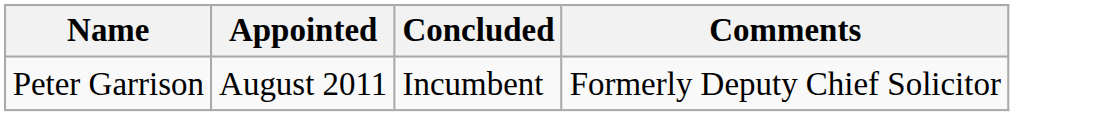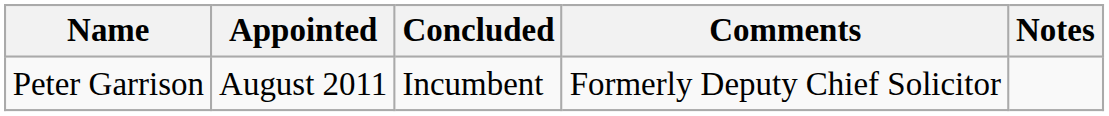+ column: Notes
